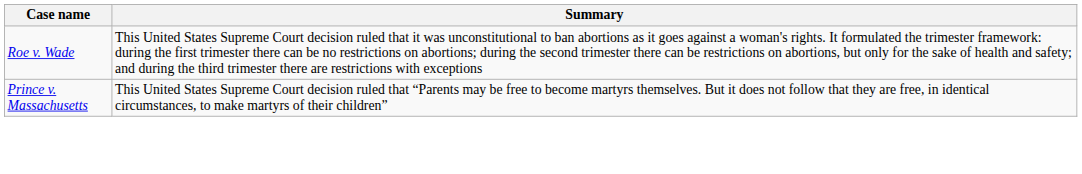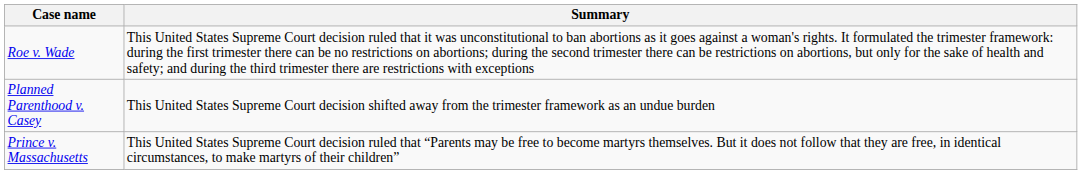+ row: Planned Parenthood v. Casey | This United States Supreme Court decision shifted away from the trimester framework as an undue burden
